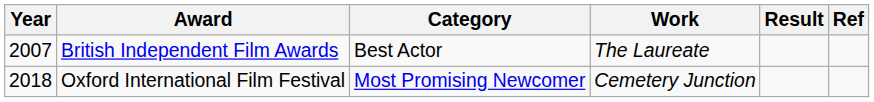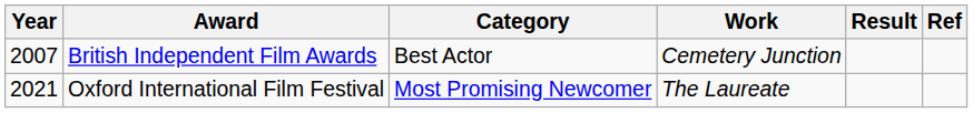British Independent Film Awards | Work: The Laureate -> Cemetery Junction
Oxford International Film Festival | Year: 2018 -> 2021
Oxford International Film Festival | Work: Cemetery Junction -> The Laureate
